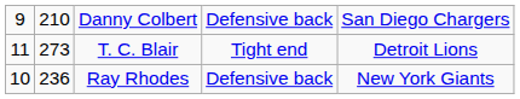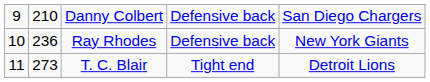rows swapped: Ray Rhodes <-> T. C. Blair
